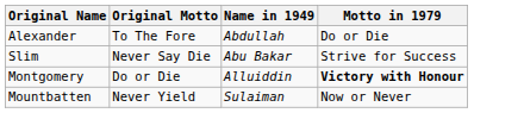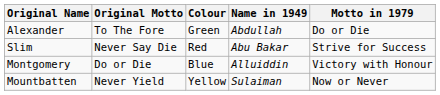+ column: Colour | Green | Red | Blue | Yellow
Montgomery | Motto in 1979: bold -> normal
